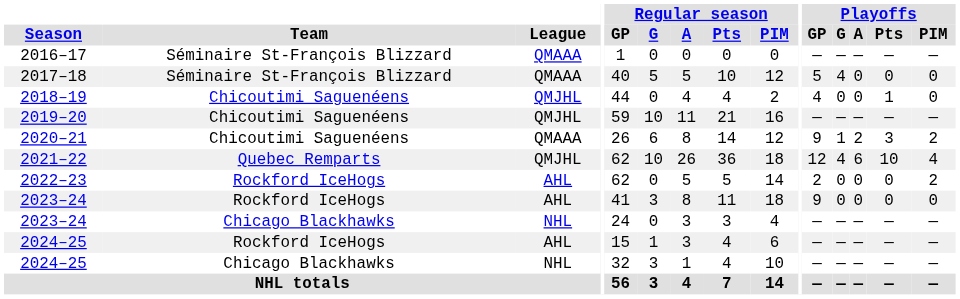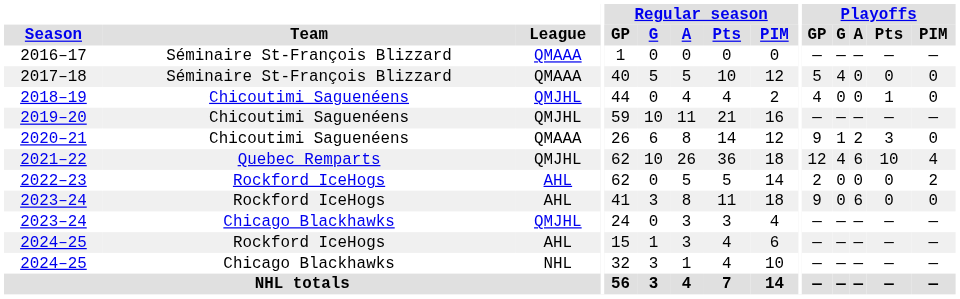2020–21 | Playoffs / PIM: 2 -> 0
2023–24 / Rockford IceHogs | Playoffs / A: 0 -> 6
2023–24 / Chicago Blackhawks | League: NHL -> QMJHL
